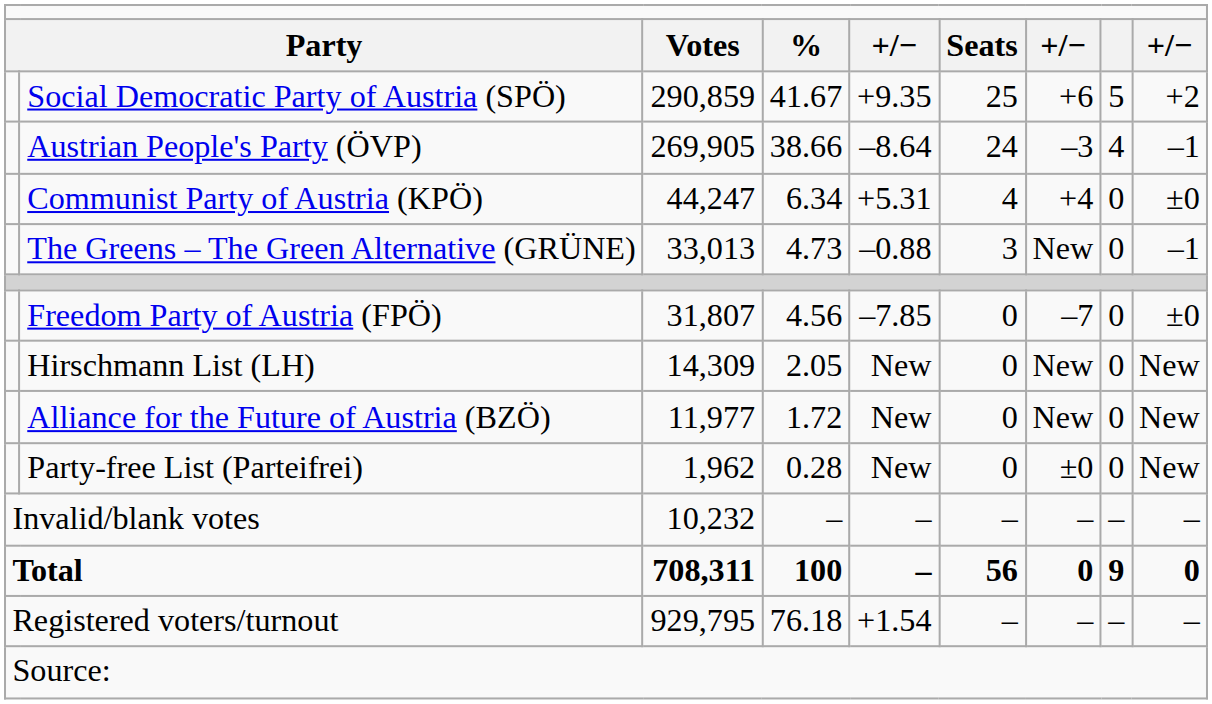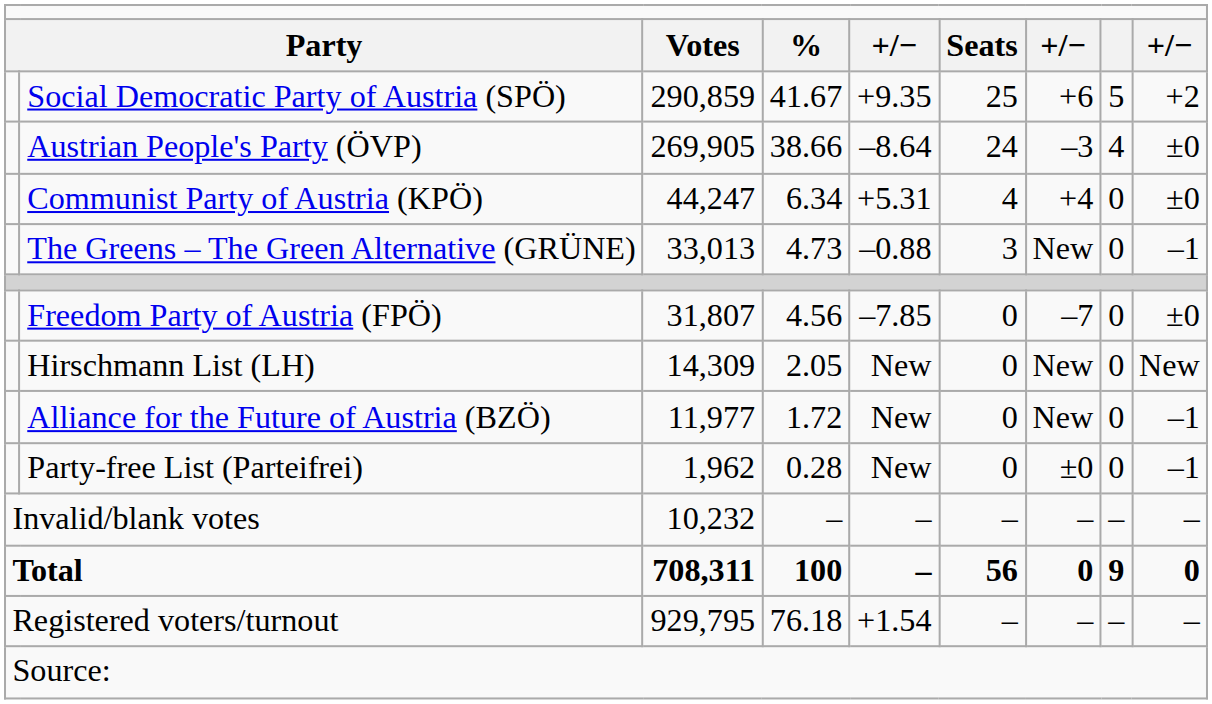Austrian People's Party (ÖVP) | column 9: –1 -> ±0
Alliance for the Future of Austria (BZÖ) | column 9: New -> –1
Party-free List (Parteifrei) | column 9: New -> –1
